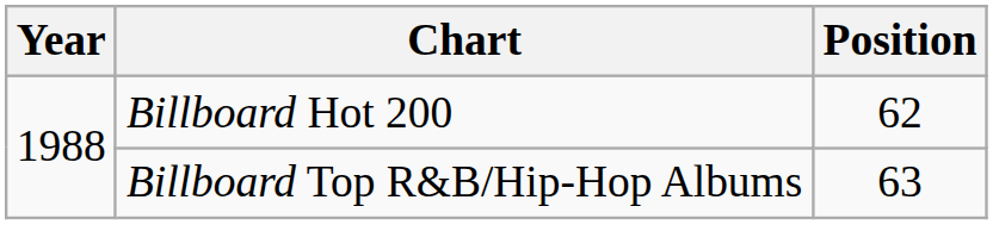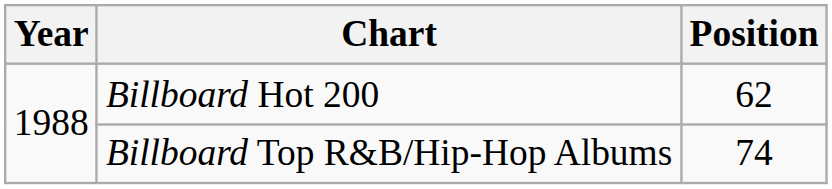Billboard Top R&B/Hip-Hop Albums | Position: 63 -> 74
